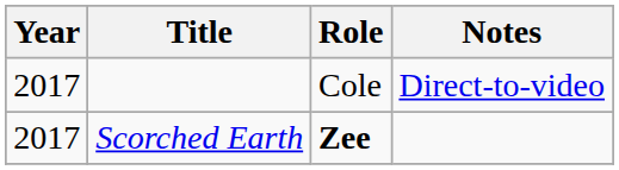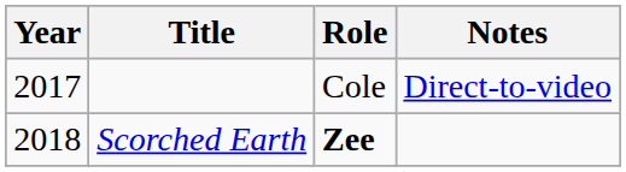Scorched Earth | Year: 2017 -> 2018
